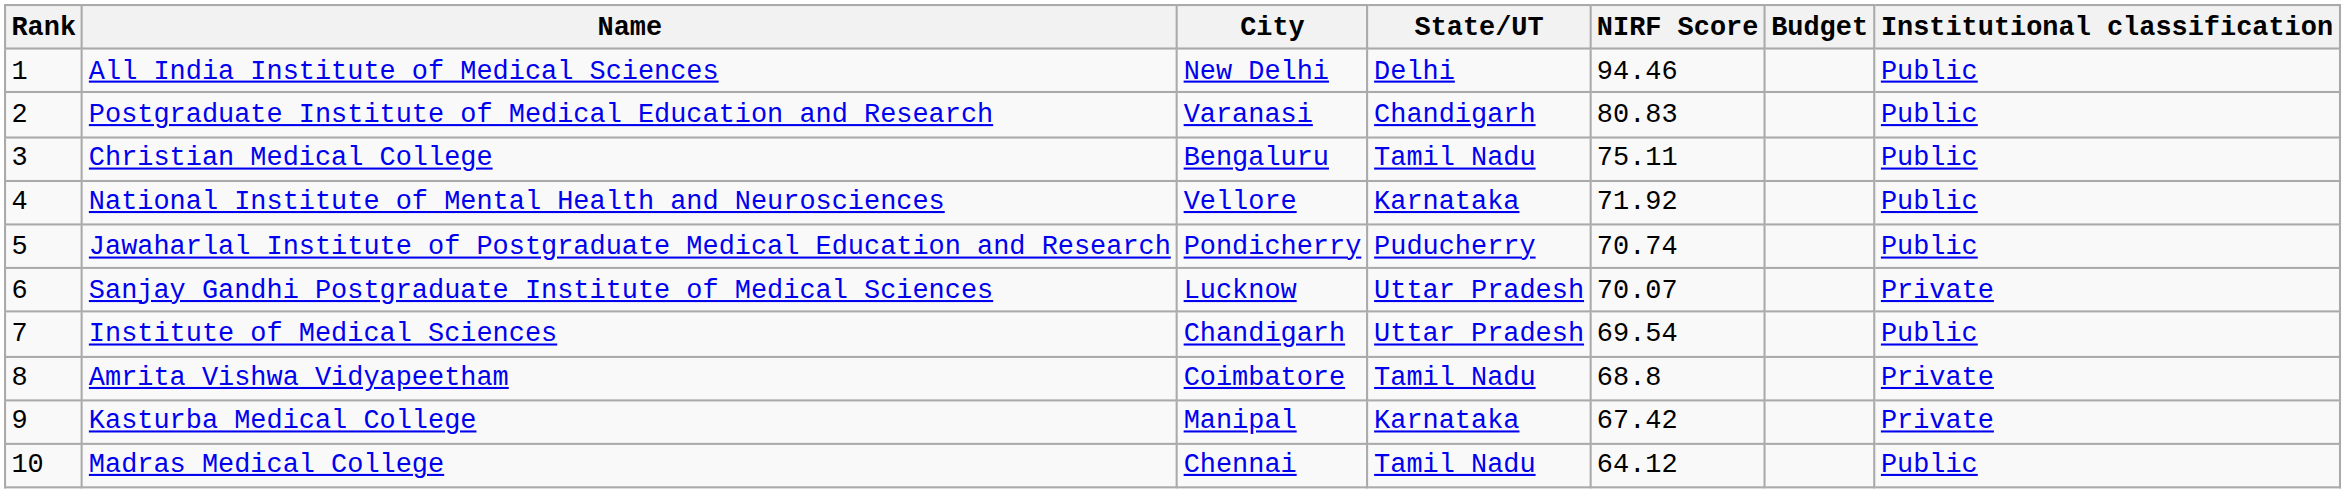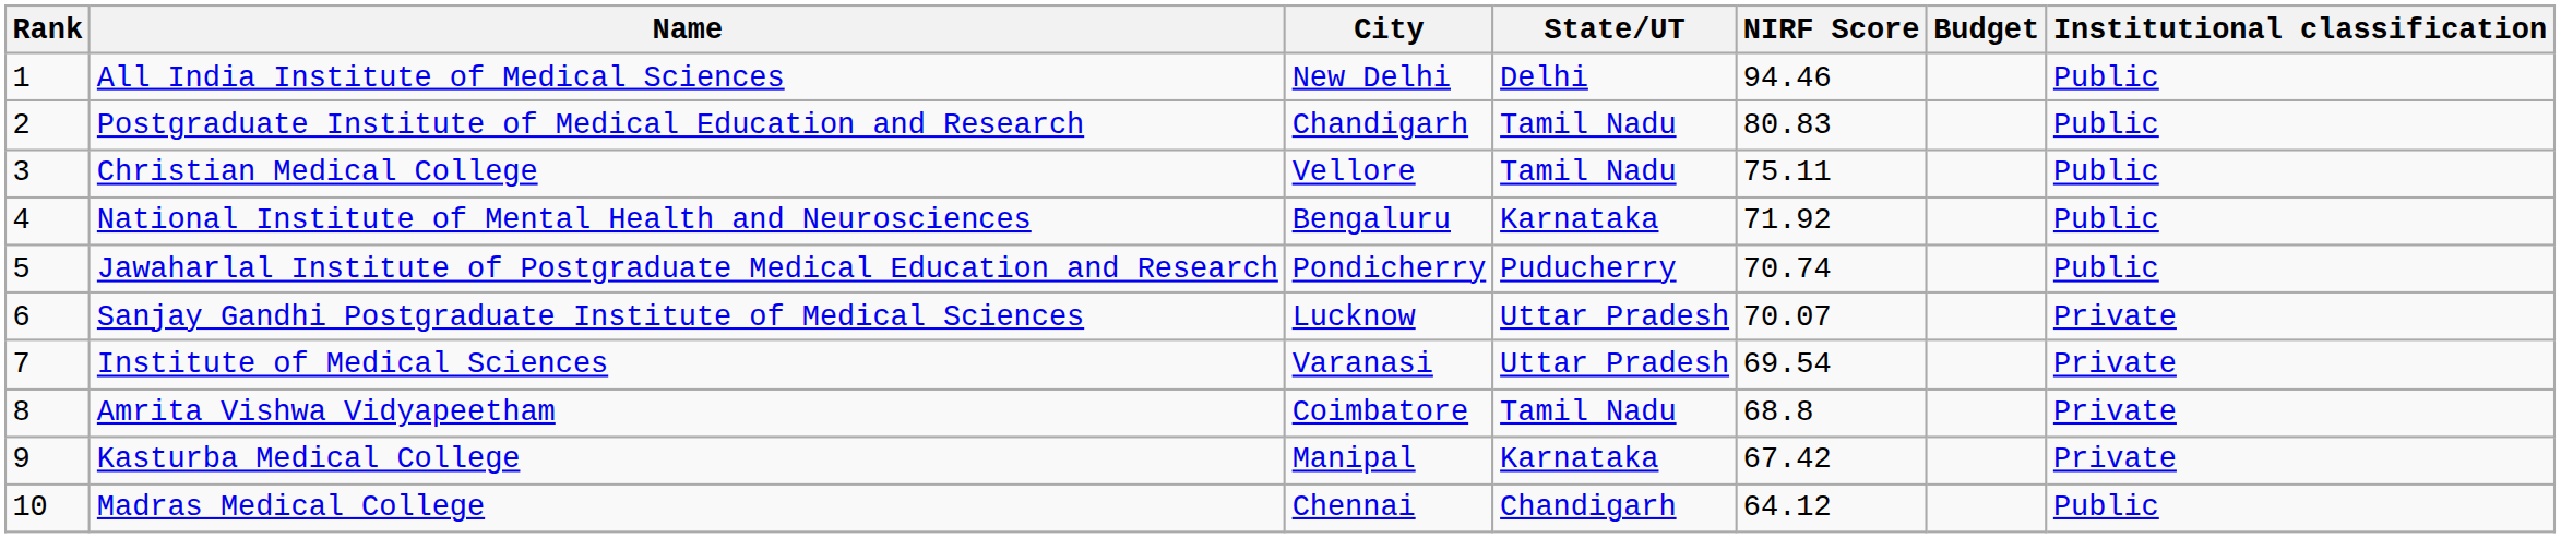Postgraduate Institute of Medical Education and Research | City: Varanasi -> Chandigarh
Postgraduate Institute of Medical Education and Research | State/UT: Chandigarh -> Tamil Nadu
Christian Medical College | City: Bengaluru -> Vellore
National Institute of Mental Health and Neurosciences | City: Vellore -> Bengaluru
Institute of Medical Sciences | City: Chandigarh -> Varanasi
Institute of Medical Sciences | Institutional classification: Public -> Private
Madras Medical College | State/UT: Tamil Nadu -> Chandigarh
